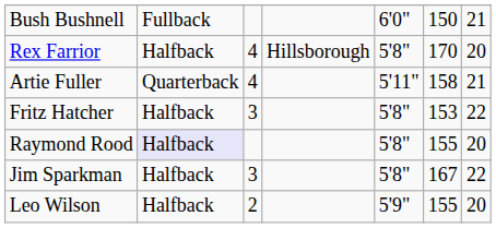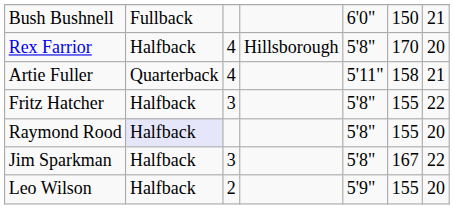Fritz Hatcher | column 6: 153 -> 155
